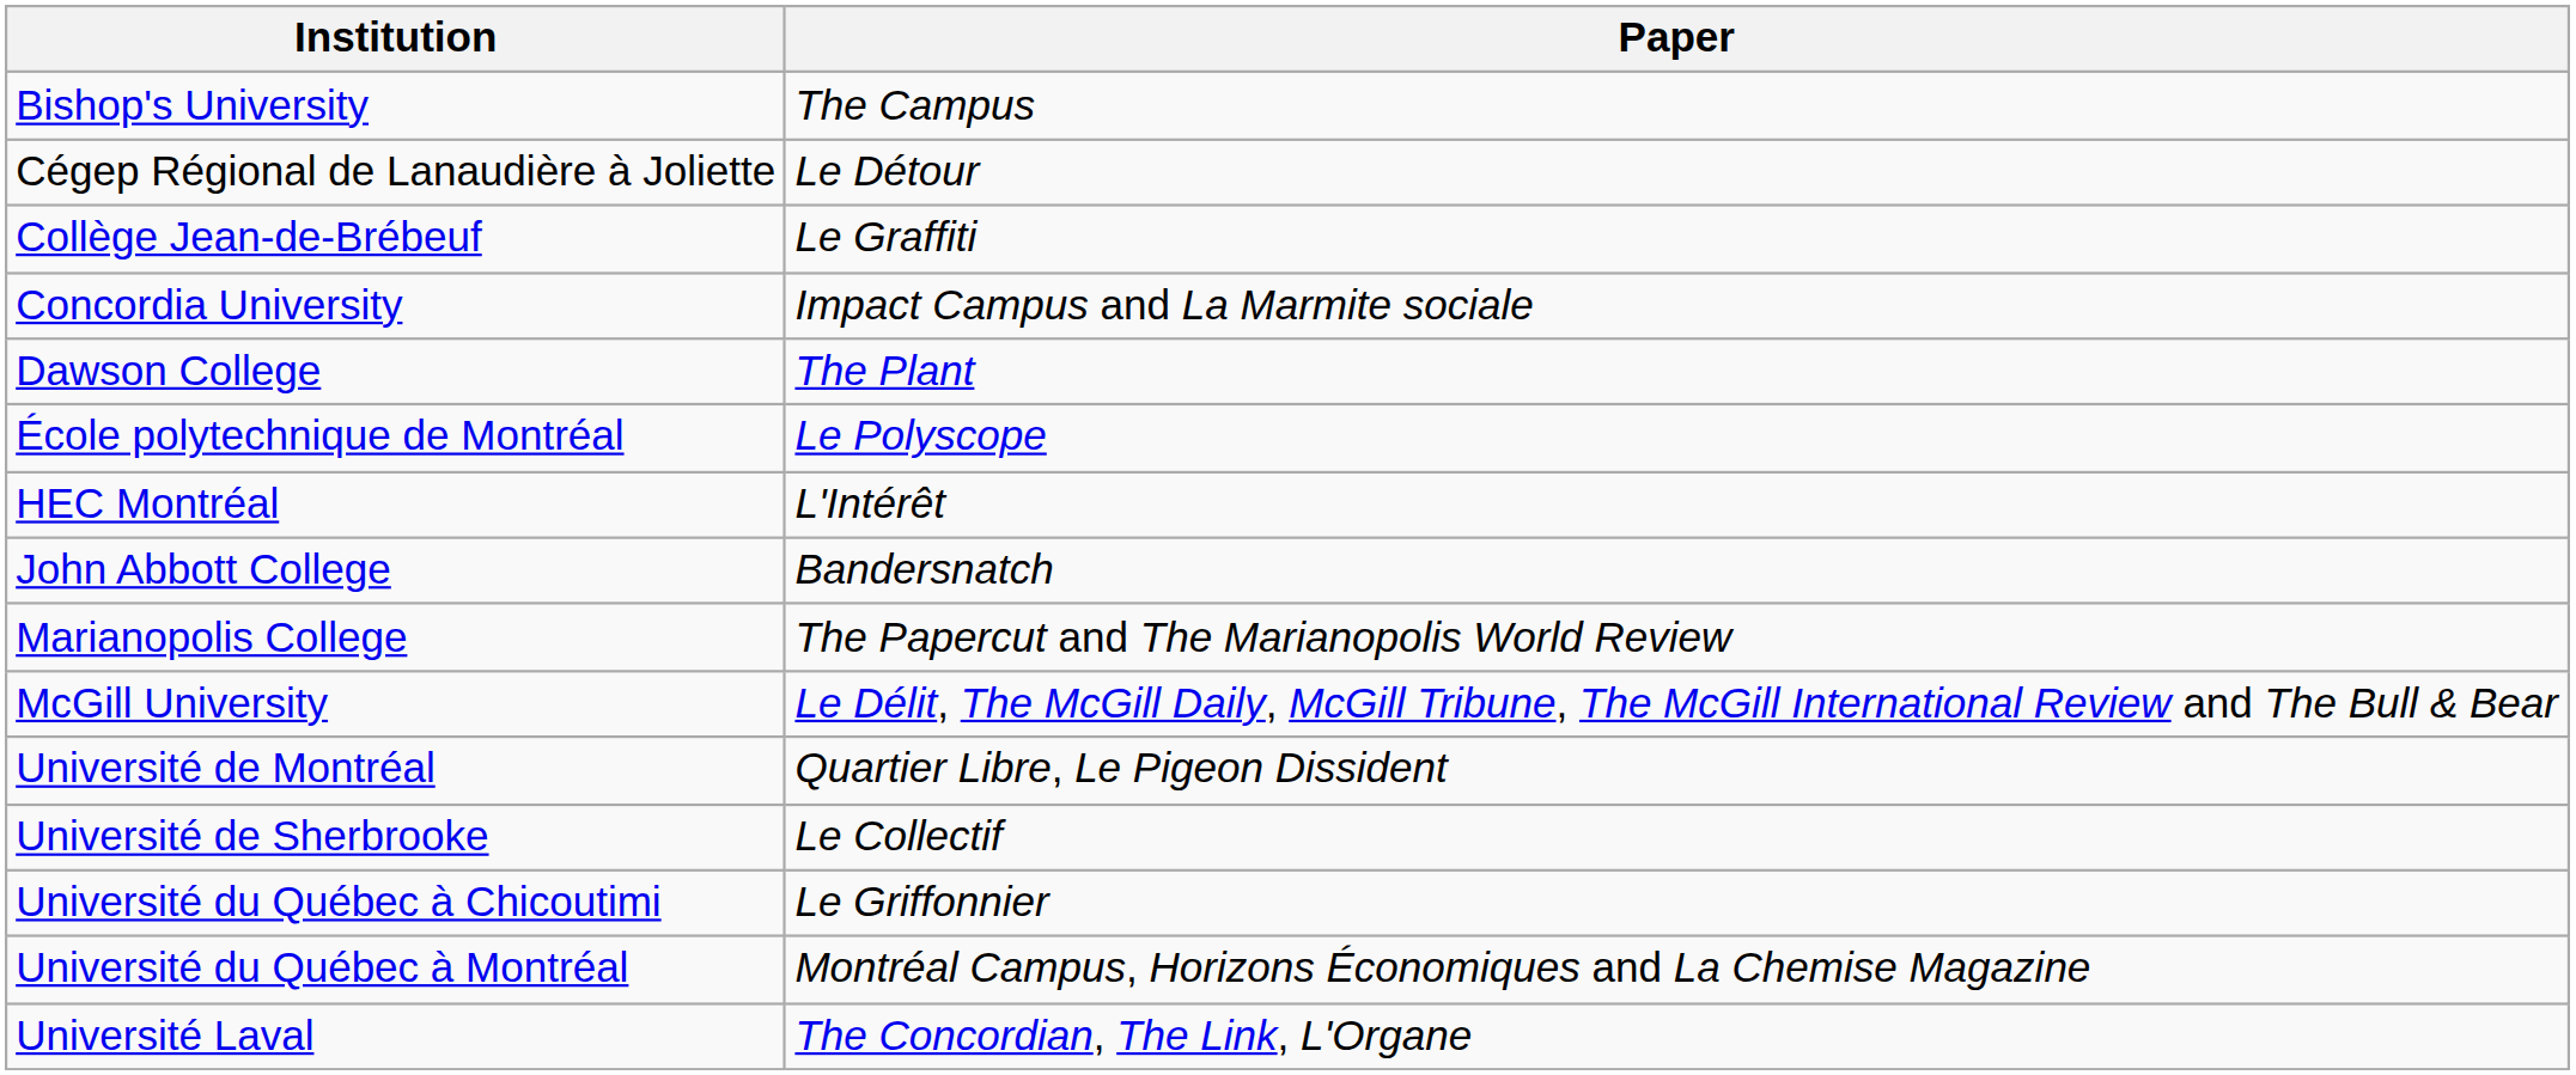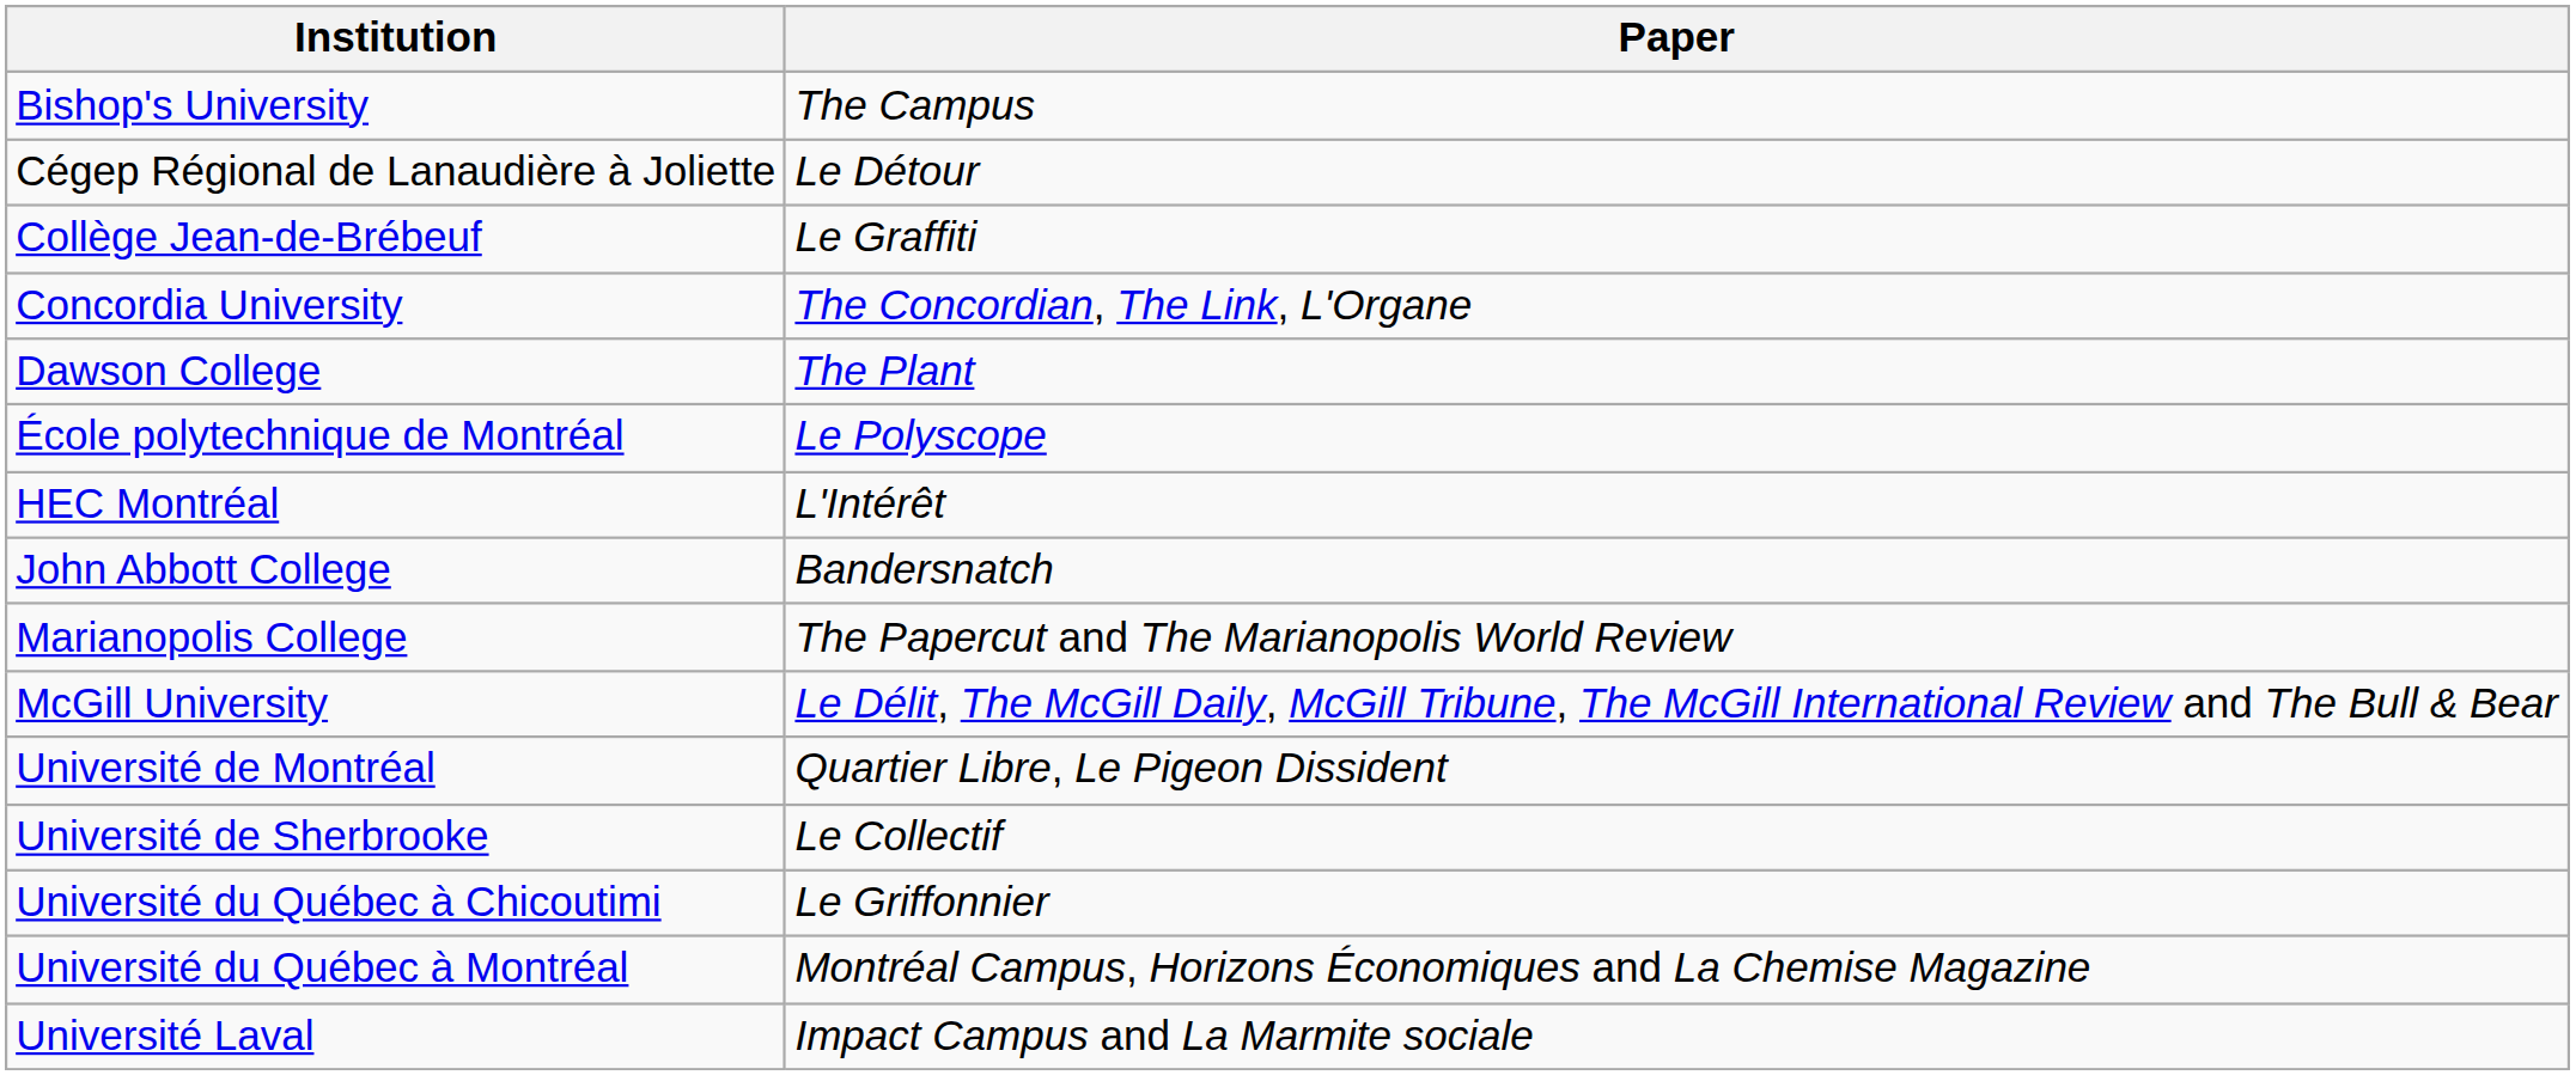Concordia University | Paper: Impact Campus and La Marmite sociale -> The Concordian, The Link, L'Organe
Université Laval | Paper: The Concordian, The Link, L'Organe -> Impact Campus and La Marmite sociale
